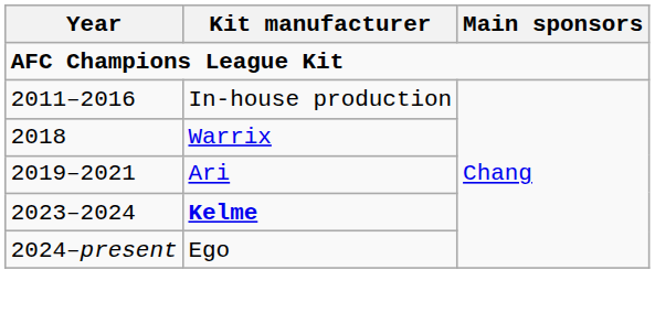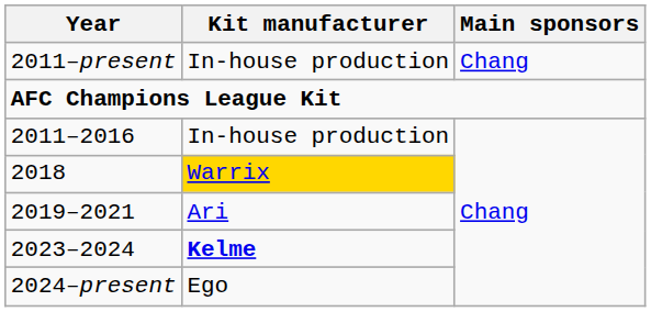+ row: 2011–present | In-house production | Chang
2018 | Kit manufacturer: no background -> gold background
